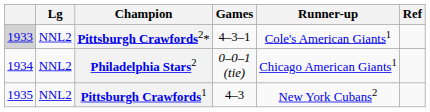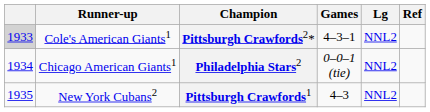columns swapped: Lg <-> Runner-up
